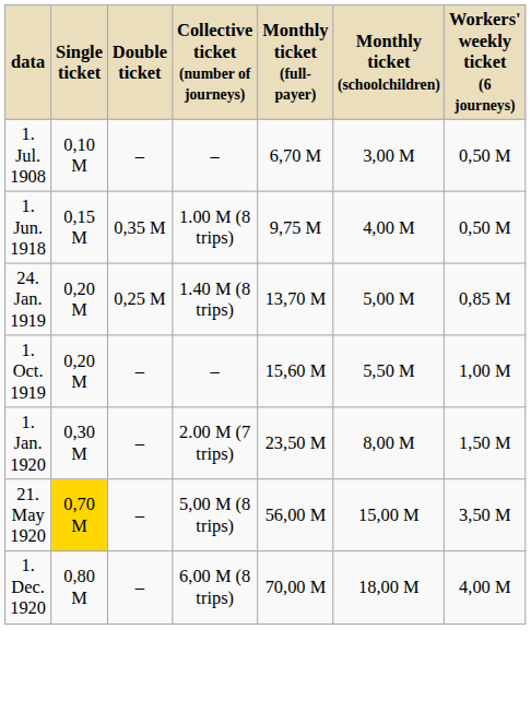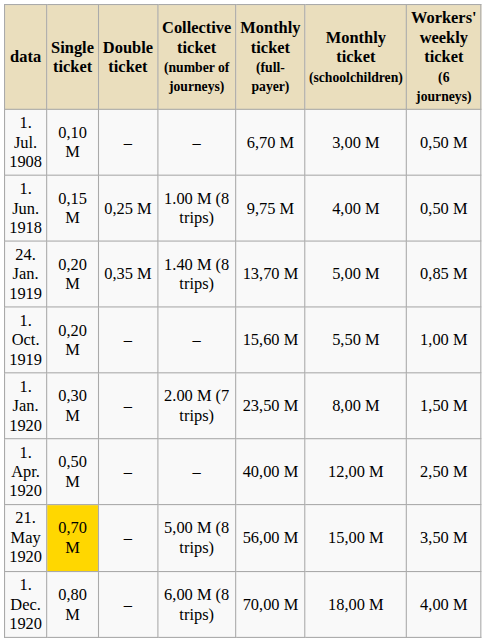1. Jun. 1918 | Double ticket: 0,35 M -> 0,25 M
24. Jan. 1919 | Double ticket: 0,25 M -> 0,35 M
+ row: 1. Apr. 1920 | 0,50 M | – | – | 40,00 M | 12,00 M | 2,50 M
